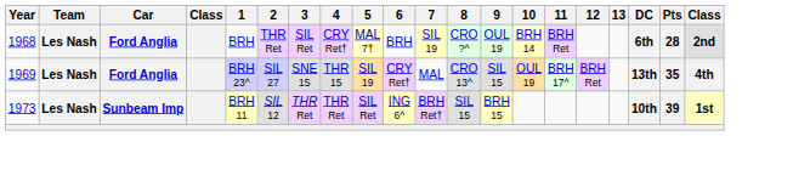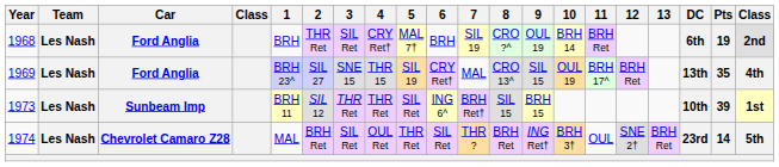1968 | Pts: 28 -> 19
+ row: 1974 | Les Nash | Chevrolet Camaro Z28 | MAL | BRH Ret | SIL Ret | OUL Ret | THR Ret | SIL Ret | THR ? | BRH Ret | ING Ret† | BRH 3† | OUL | SNE 2† | BRH Ret | 23rd | 14 | 5th
